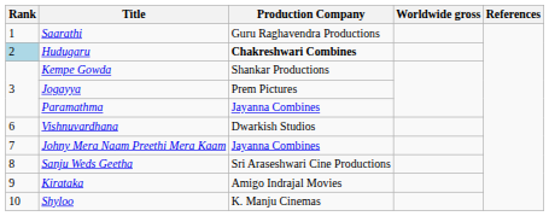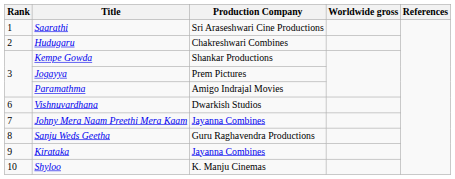Saarathi | Production Company: Guru Raghavendra Productions -> Sri Araseshwari Cine Productions
Hudugaru | Rank: lightblue background -> no background
Hudugaru | Production Company: bold -> normal
Paramathma | Production Company: Jayanna Combines -> Amigo Indrajal Movies
Sanju Weds Geetha | Production Company: Sri Araseshwari Cine Productions -> Guru Raghavendra Productions
Kirataka | Production Company: Amigo Indrajal Movies -> Jayanna Combines
